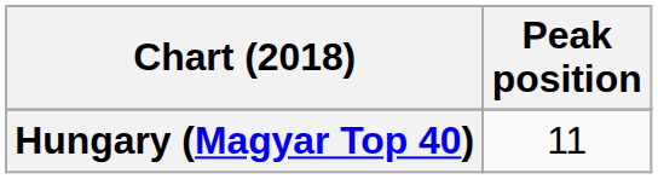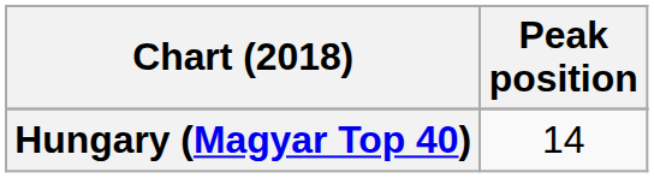Hungary (Magyar Top 40) | Peak position: 11 -> 14
